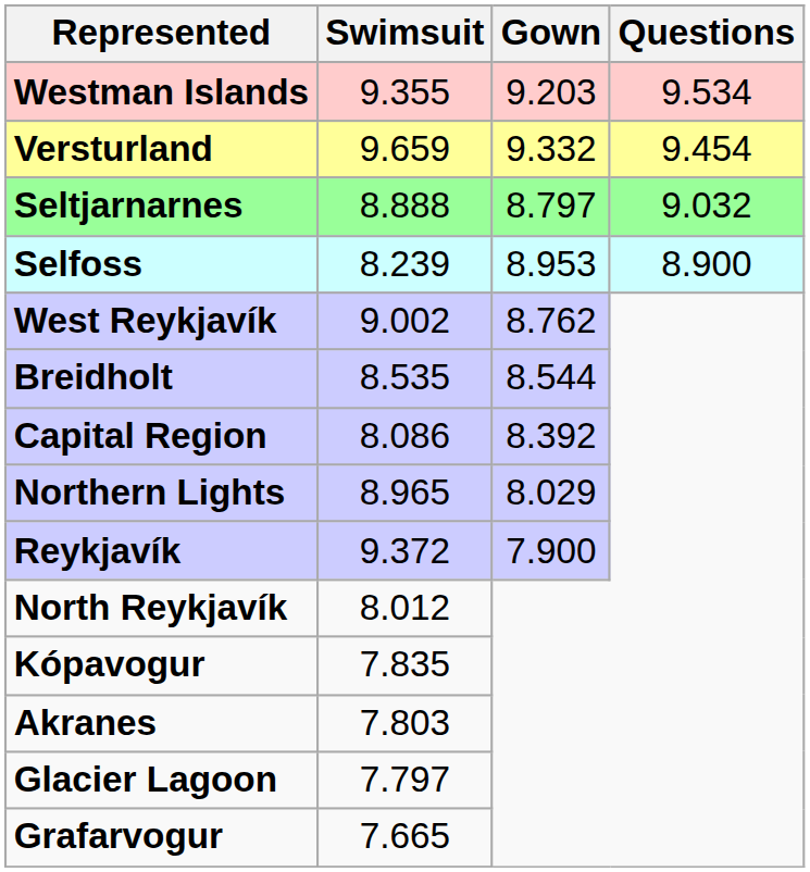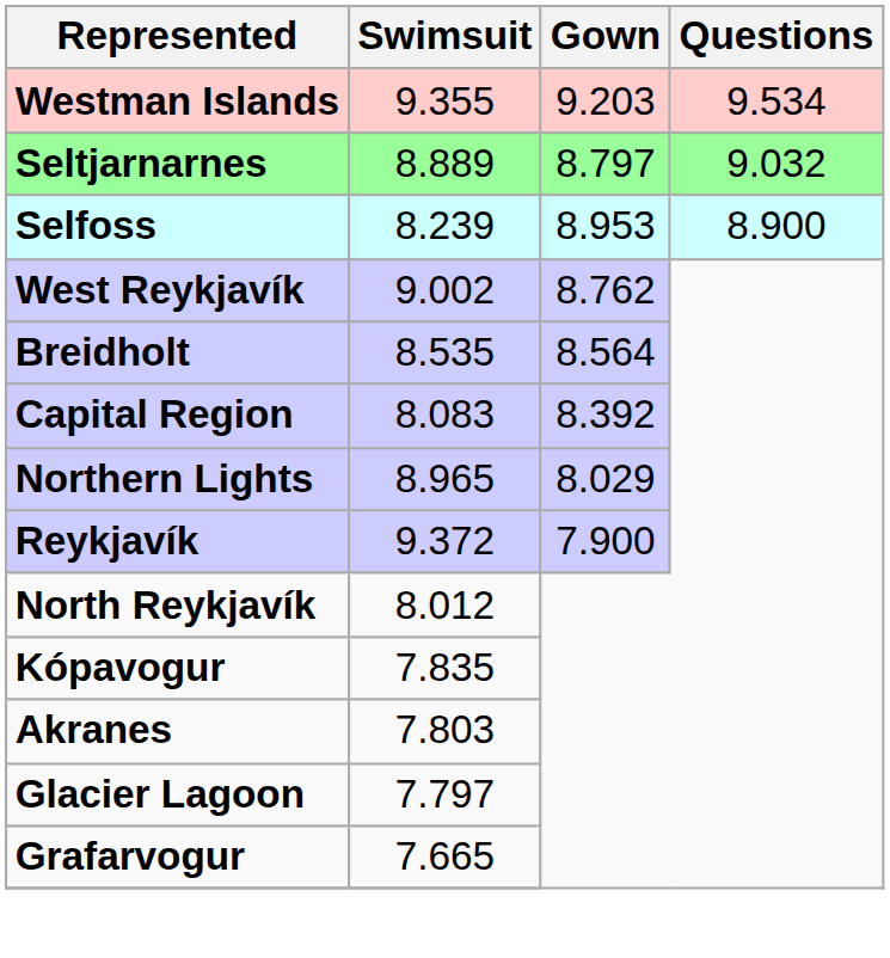- row: Versturland | 9.659 | 9.332 | 9.454
Seltjarnarnes | Swimsuit: 8.888 -> 8.889
Breidholt | Gown: 8.544 -> 8.564
Capital Region | Swimsuit: 8.086 -> 8.083
